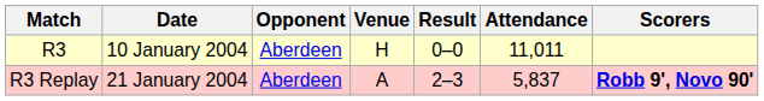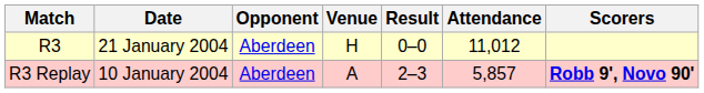R3 | Date: 10 January 2004 -> 21 January 2004
R3 | Attendance: 11,011 -> 11,012
R3 Replay | Date: 21 January 2004 -> 10 January 2004
R3 Replay | Attendance: 5,837 -> 5,857
